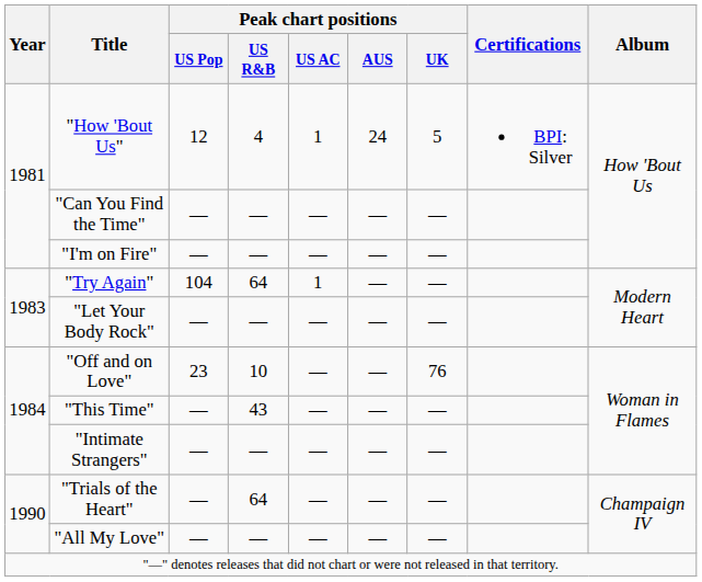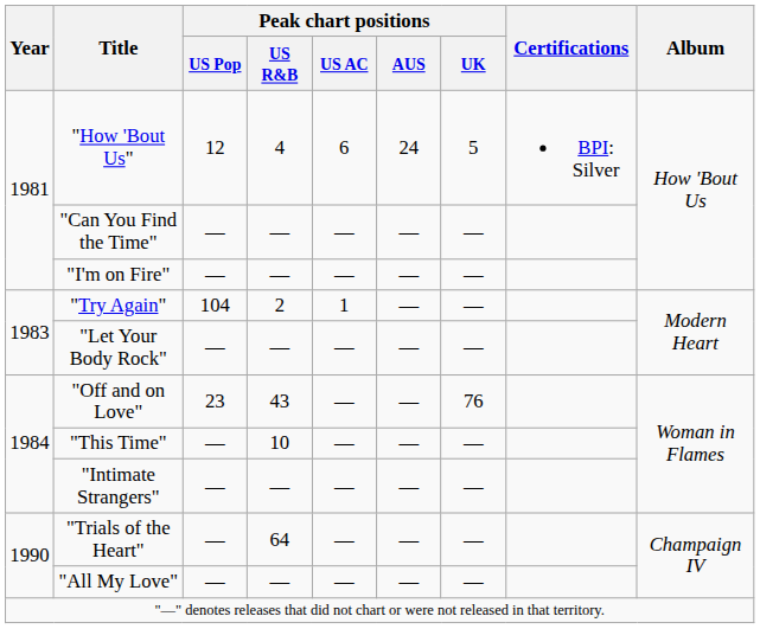"How 'Bout Us" | Peak chart positions / US AC: 1 -> 6
"Try Again" | Peak chart positions / US R&B: 64 -> 2
"Off and on Love" | Peak chart positions / US R&B: 10 -> 43
"This Time" | Peak chart positions / US R&B: 43 -> 10
